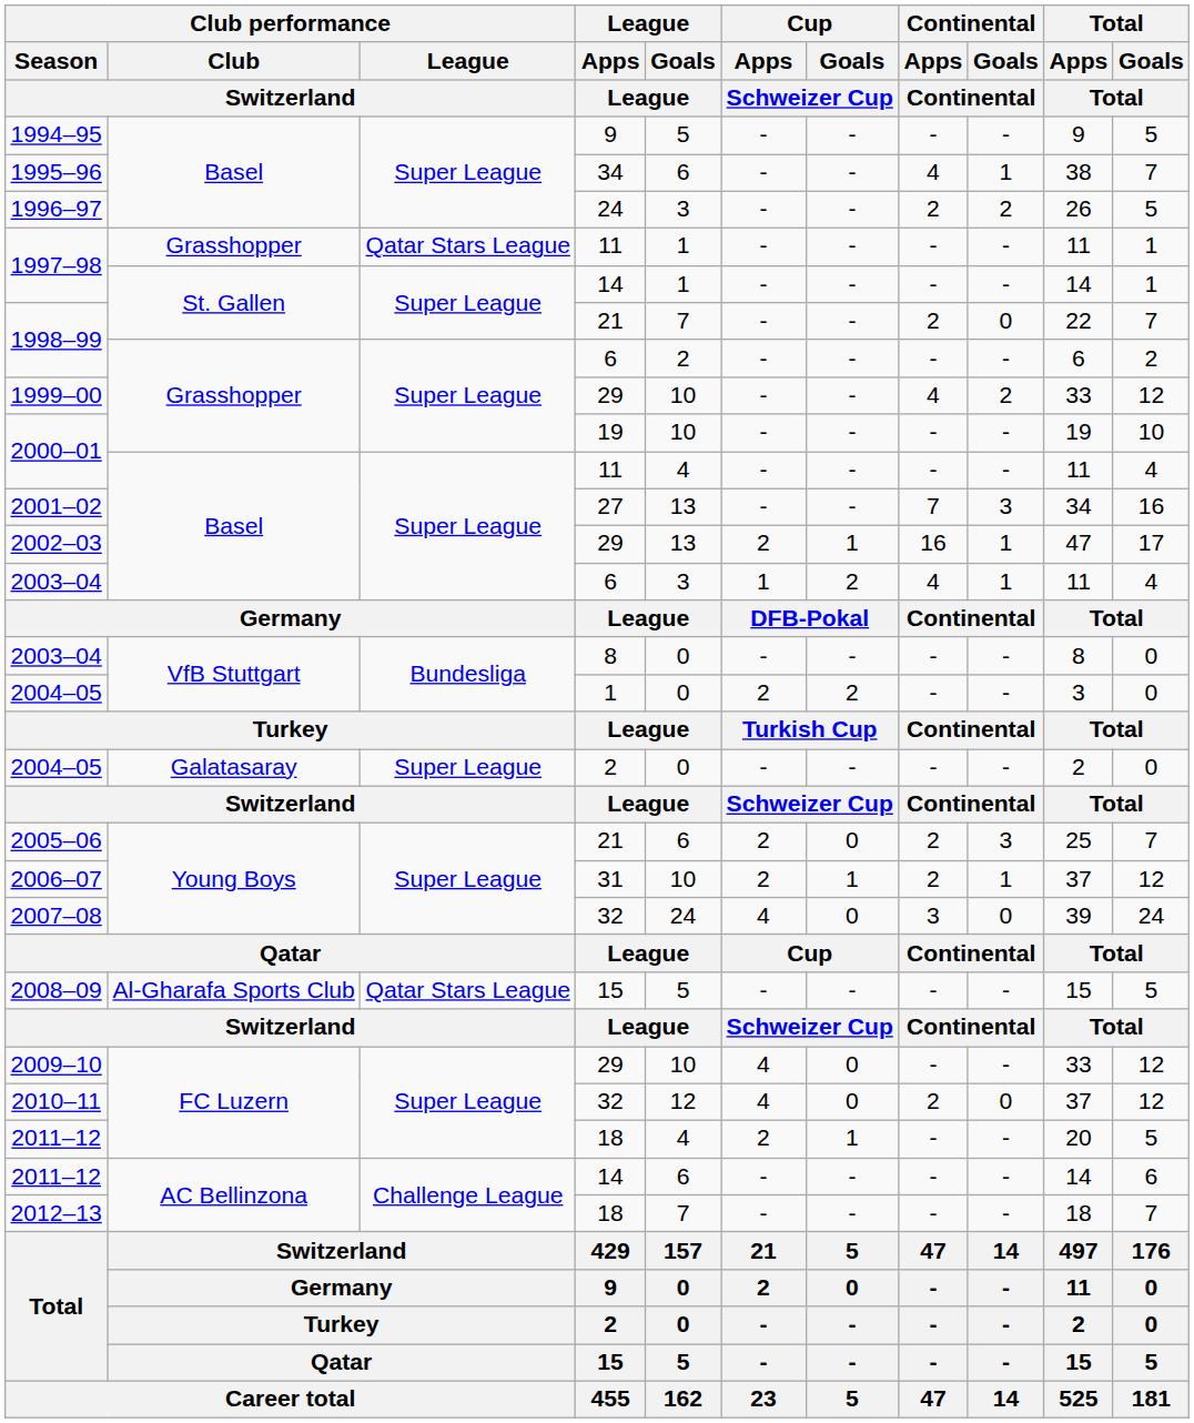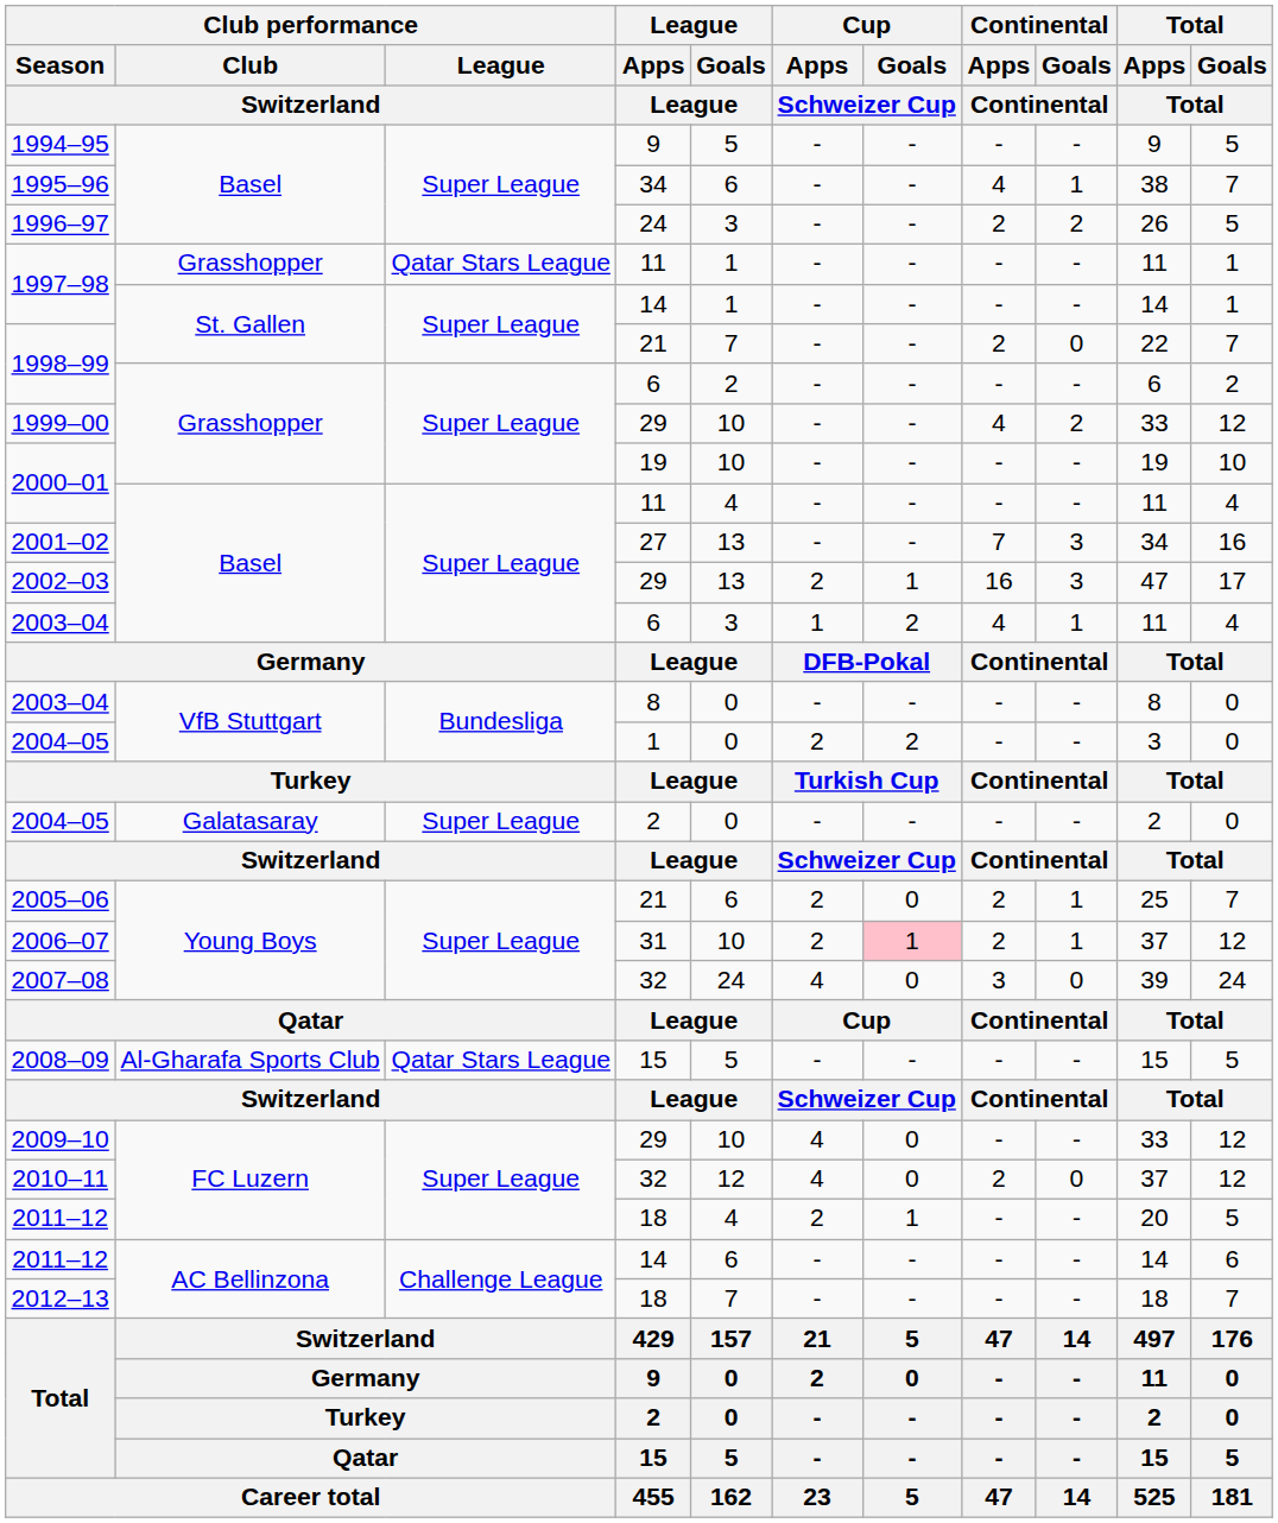2002–03 | Continental / Goals / Continental: 1 -> 3
2005–06 | Continental / Goals / Continental: 3 -> 1
2006–07 | Cup / Goals / Schweizer Cup: no background -> pink background
